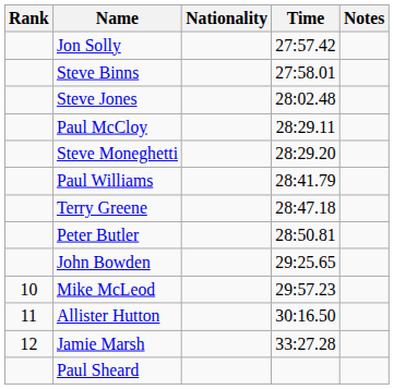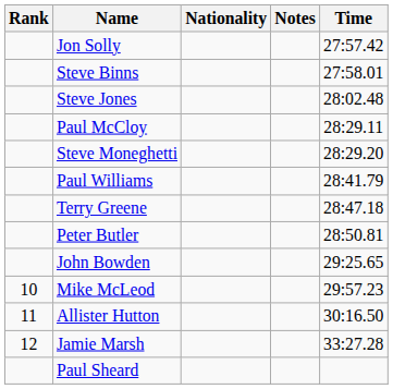columns swapped: Time <-> Notes
